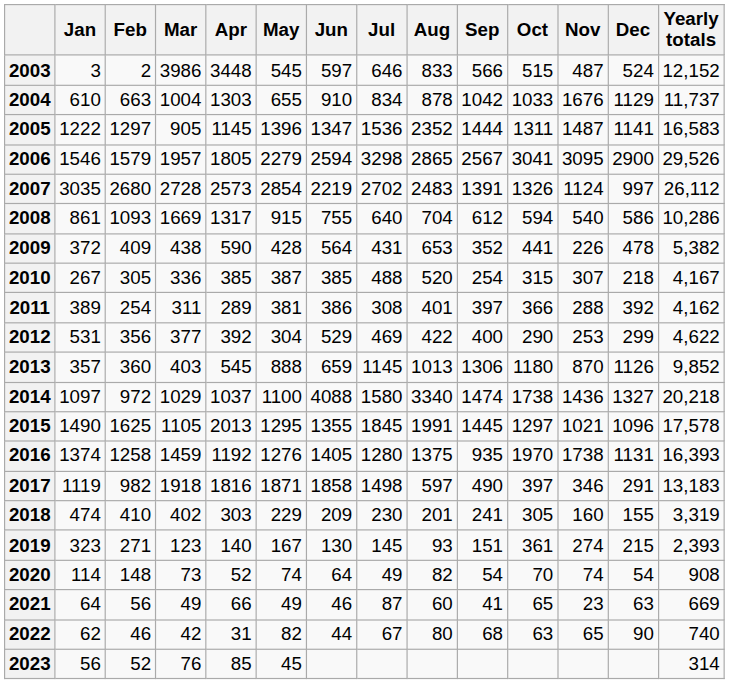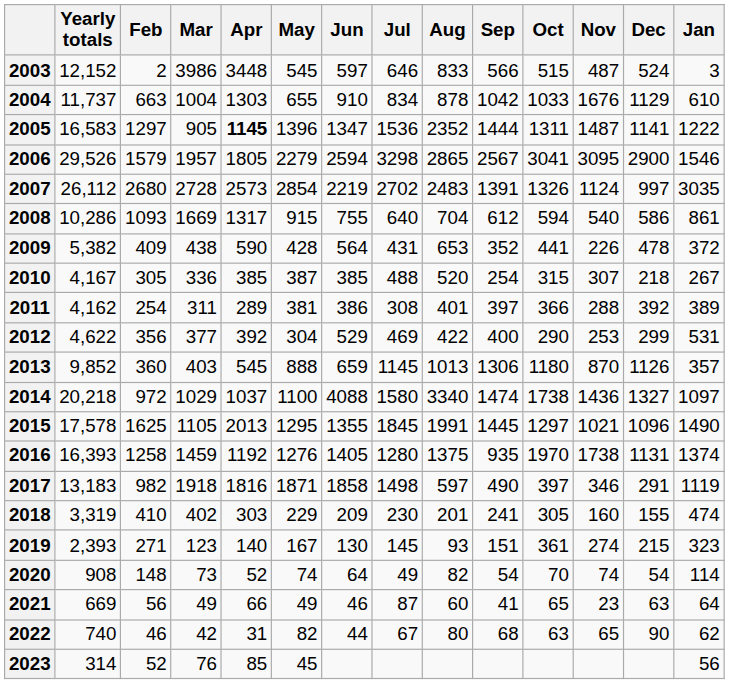columns swapped: Jan <-> Yearly totals
2005 | Apr: normal -> bold
